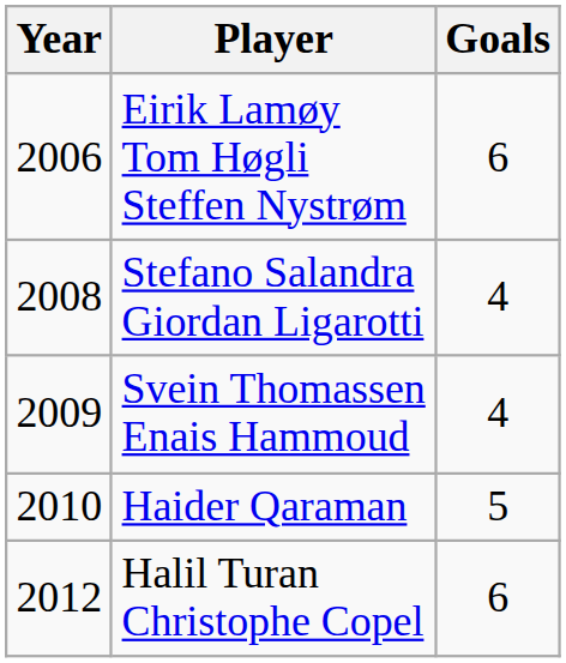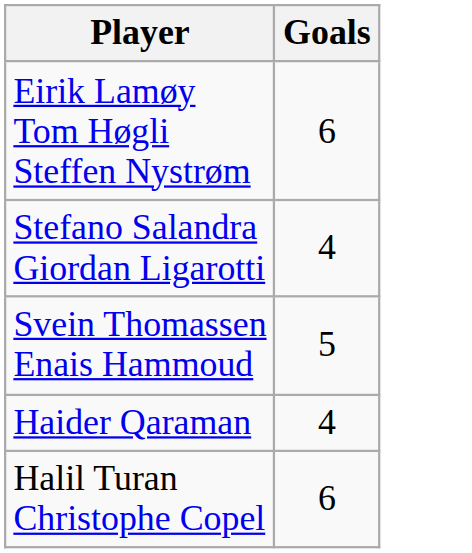- column: Year | 2006 | 2008 | 2009 | 2010 | 2012
Svein Thomassen Enais Hammoud | Goals: 4 -> 5
Haider Qaraman | Goals: 5 -> 4
